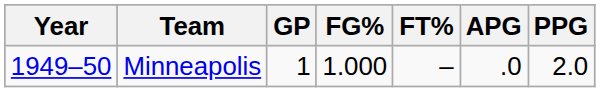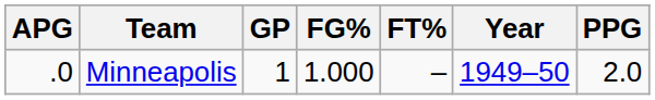columns swapped: Year <-> APG
